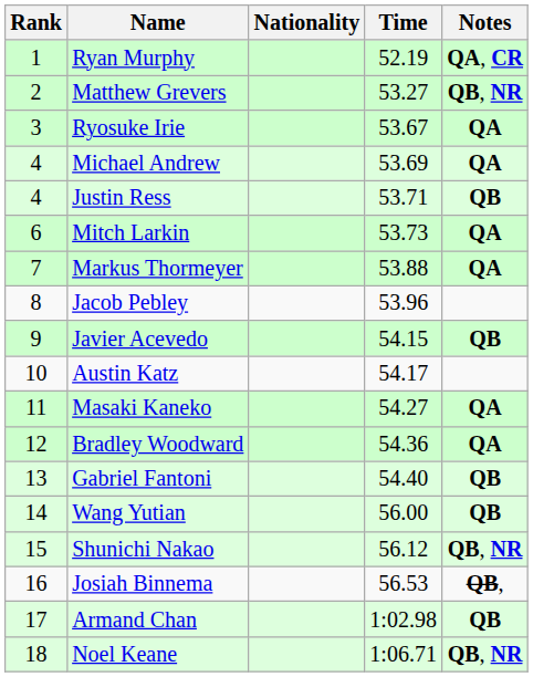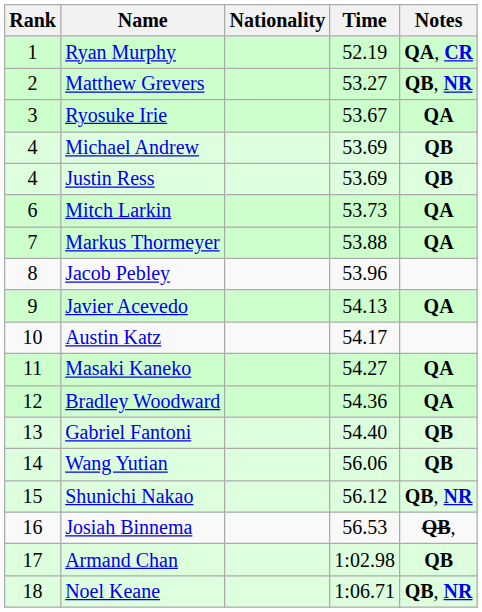Michael Andrew | Notes: QA -> QB
Justin Ress | Time: 53.71 -> 53.69
Javier Acevedo | Time: 54.15 -> 54.13
Javier Acevedo | Notes: QB -> QA
Wang Yutian | Time: 56.00 -> 56.06
